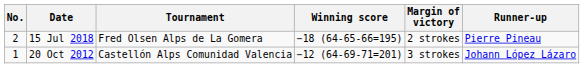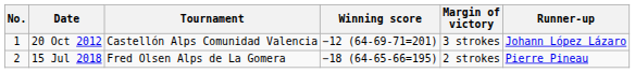rows swapped: 20 Oct 2012 <-> 15 Jul 2018
